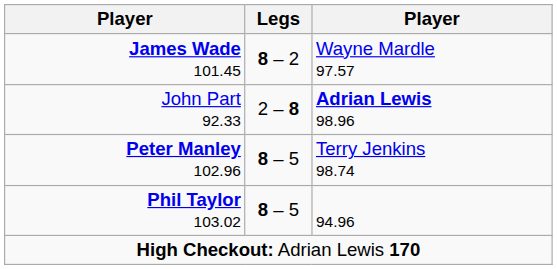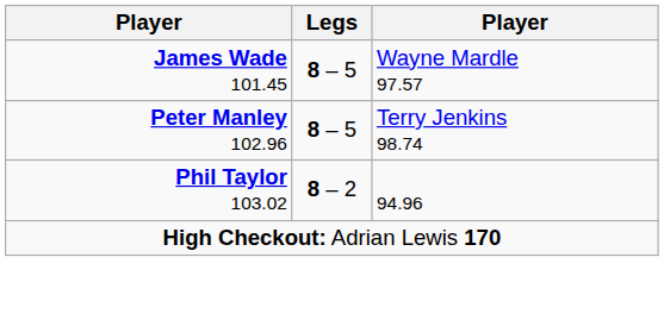James Wade 101.45 | Legs: 8 – 2 -> 8 – 5
- row: John Part 92.33 | 2 – 8 | Adrian Lewis 98.96
Phil Taylor 103.02 | Legs: 8 – 5 -> 8 – 2
